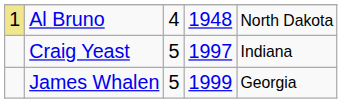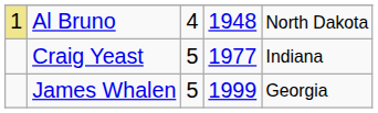Craig Yeast | column 4: 1997 -> 1977
